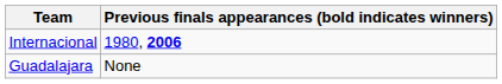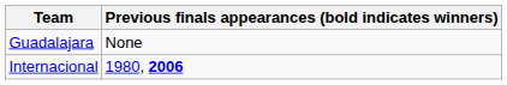rows swapped: Guadalajara <-> Internacional
